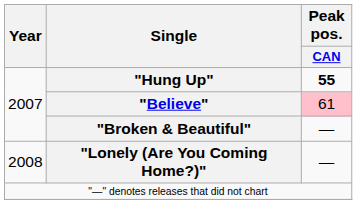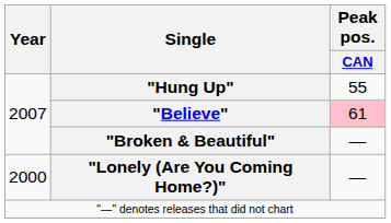"Hung Up" | Peak pos. / CAN: bold -> normal
"Lonely (Are You Coming Home?)" | Year: 2008 -> 2000
